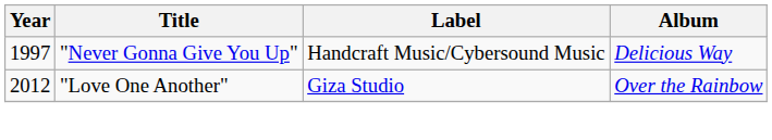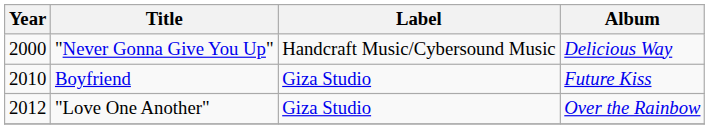"Never Gonna Give You Up" | Year: 1997 -> 2000
+ row: 2010 | Boyfriend | Giza Studio | Future Kiss
